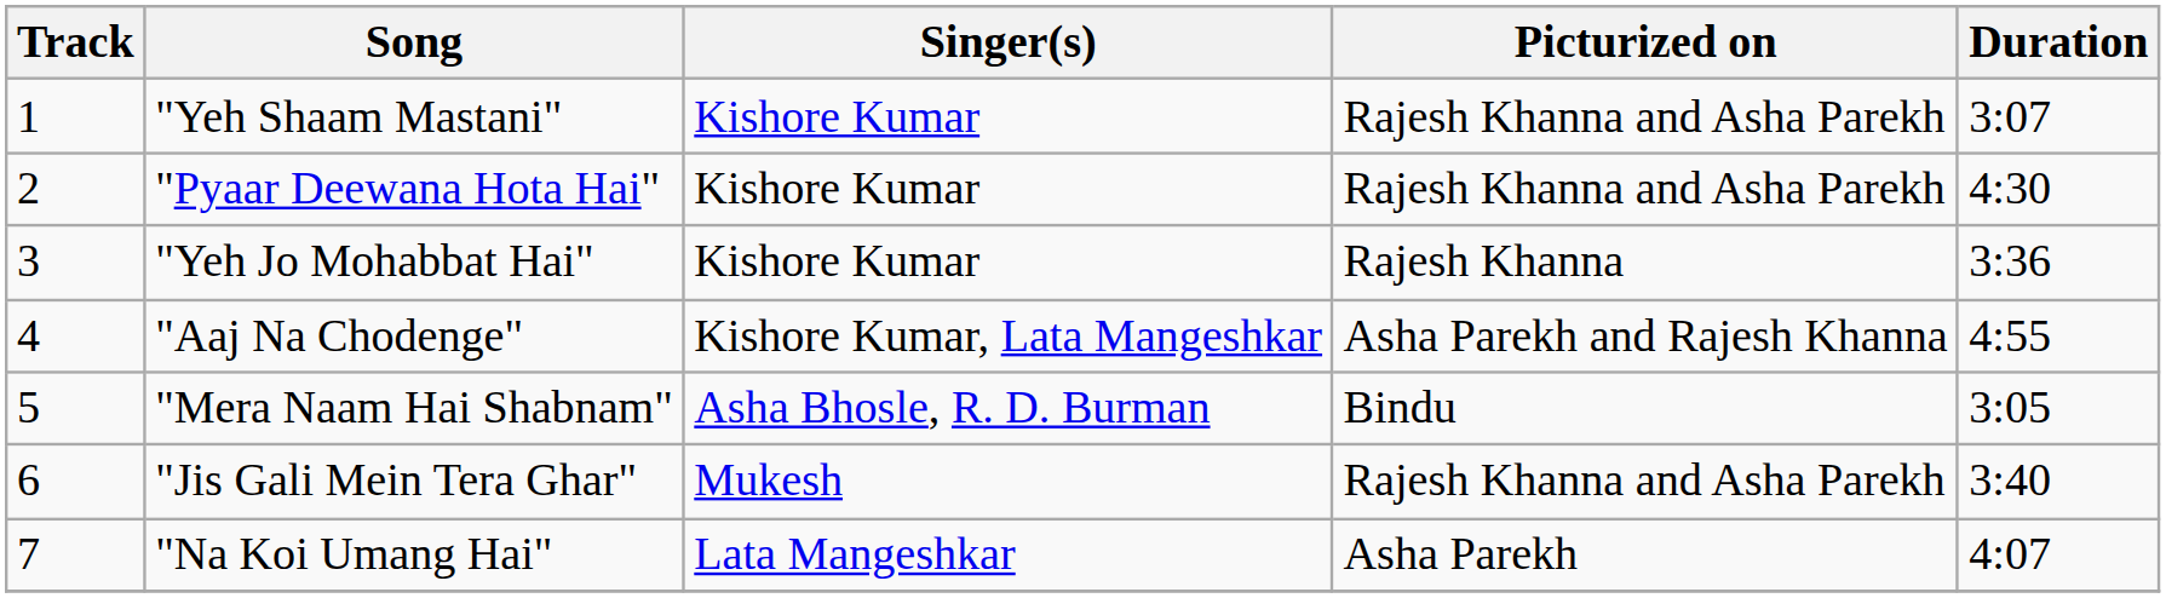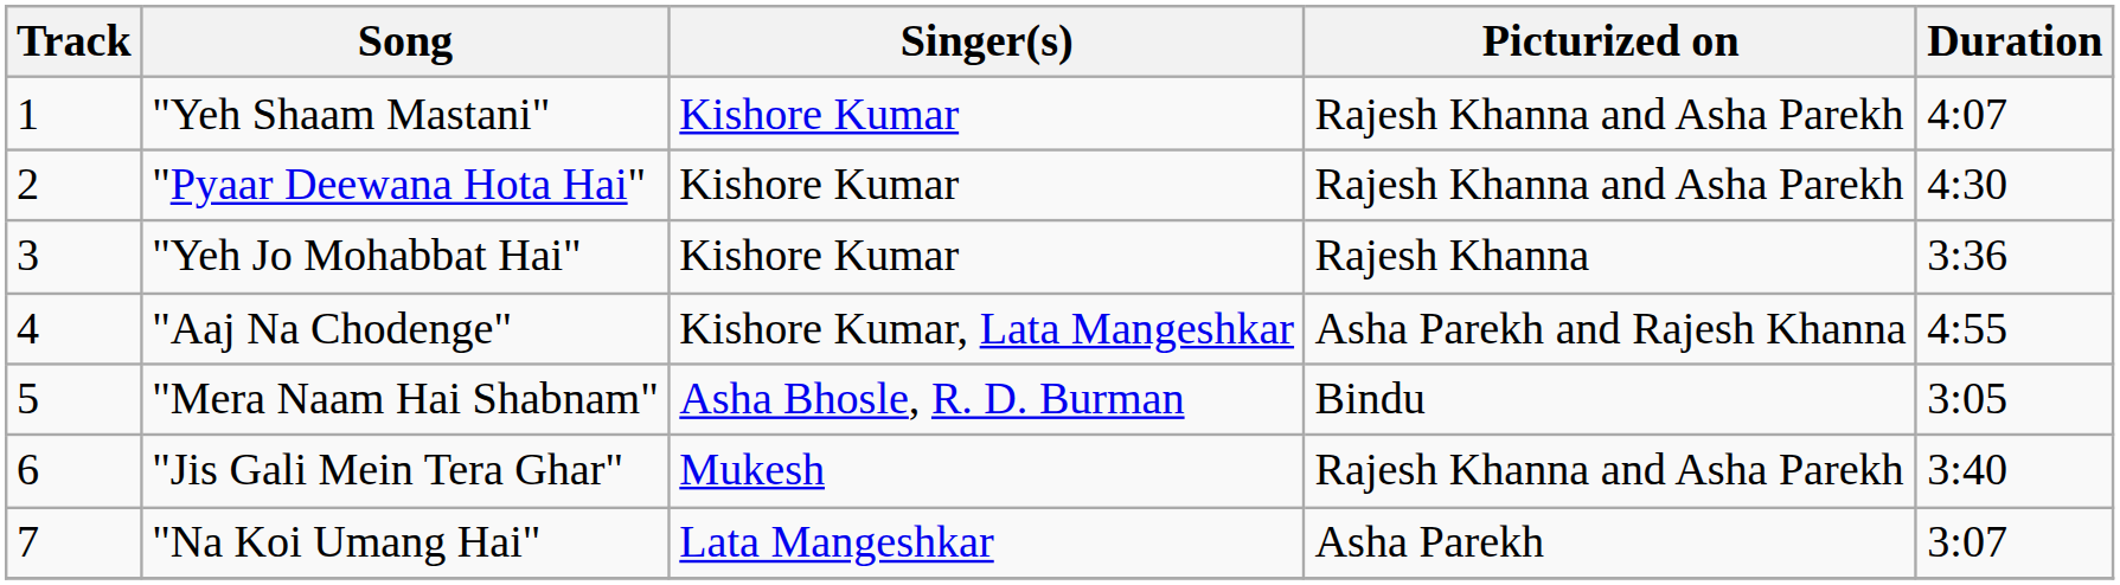"Yeh Shaam Mastani" | Duration: 3:07 -> 4:07
"Na Koi Umang Hai" | Duration: 4:07 -> 3:07
